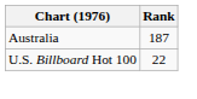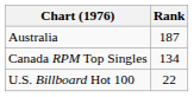+ row: Canada RPM Top Singles | 134
